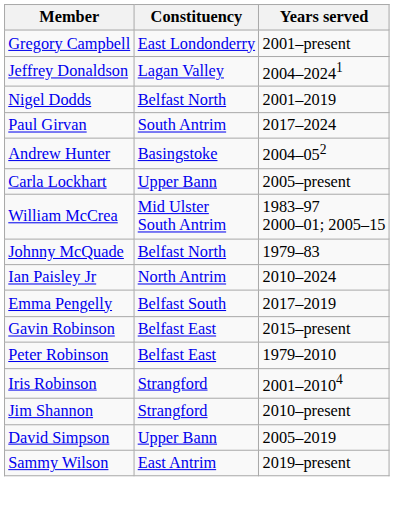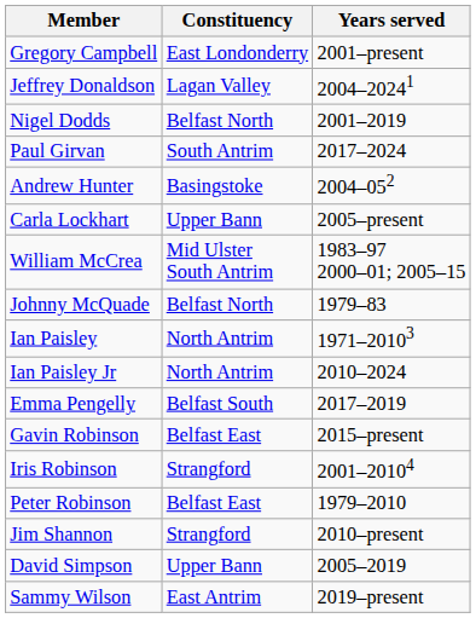+ row: Ian Paisley | North Antrim | 1971–20103
rows swapped: Iris Robinson <-> Peter Robinson
